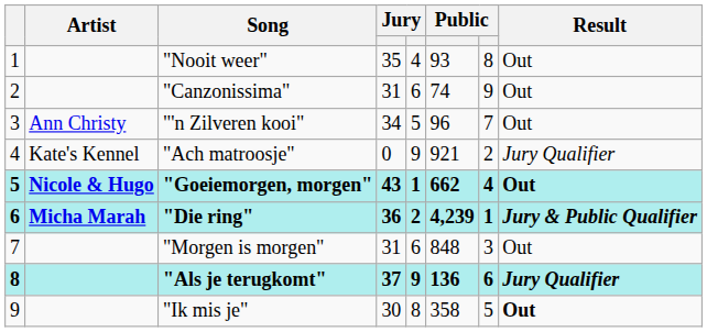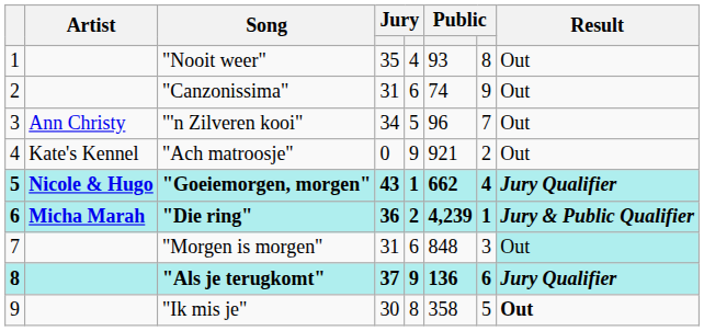"Ach matroosje" | Result: Jury Qualifier -> Out
"Goeiemorgen, morgen" | Result: Out -> Jury Qualifier
"Morgen is morgen" | Result: no background -> paleturquoise background
